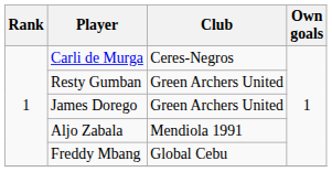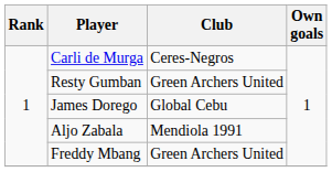James Dorego | Club: Green Archers United -> Global Cebu
Freddy Mbang | Club: Global Cebu -> Green Archers United
